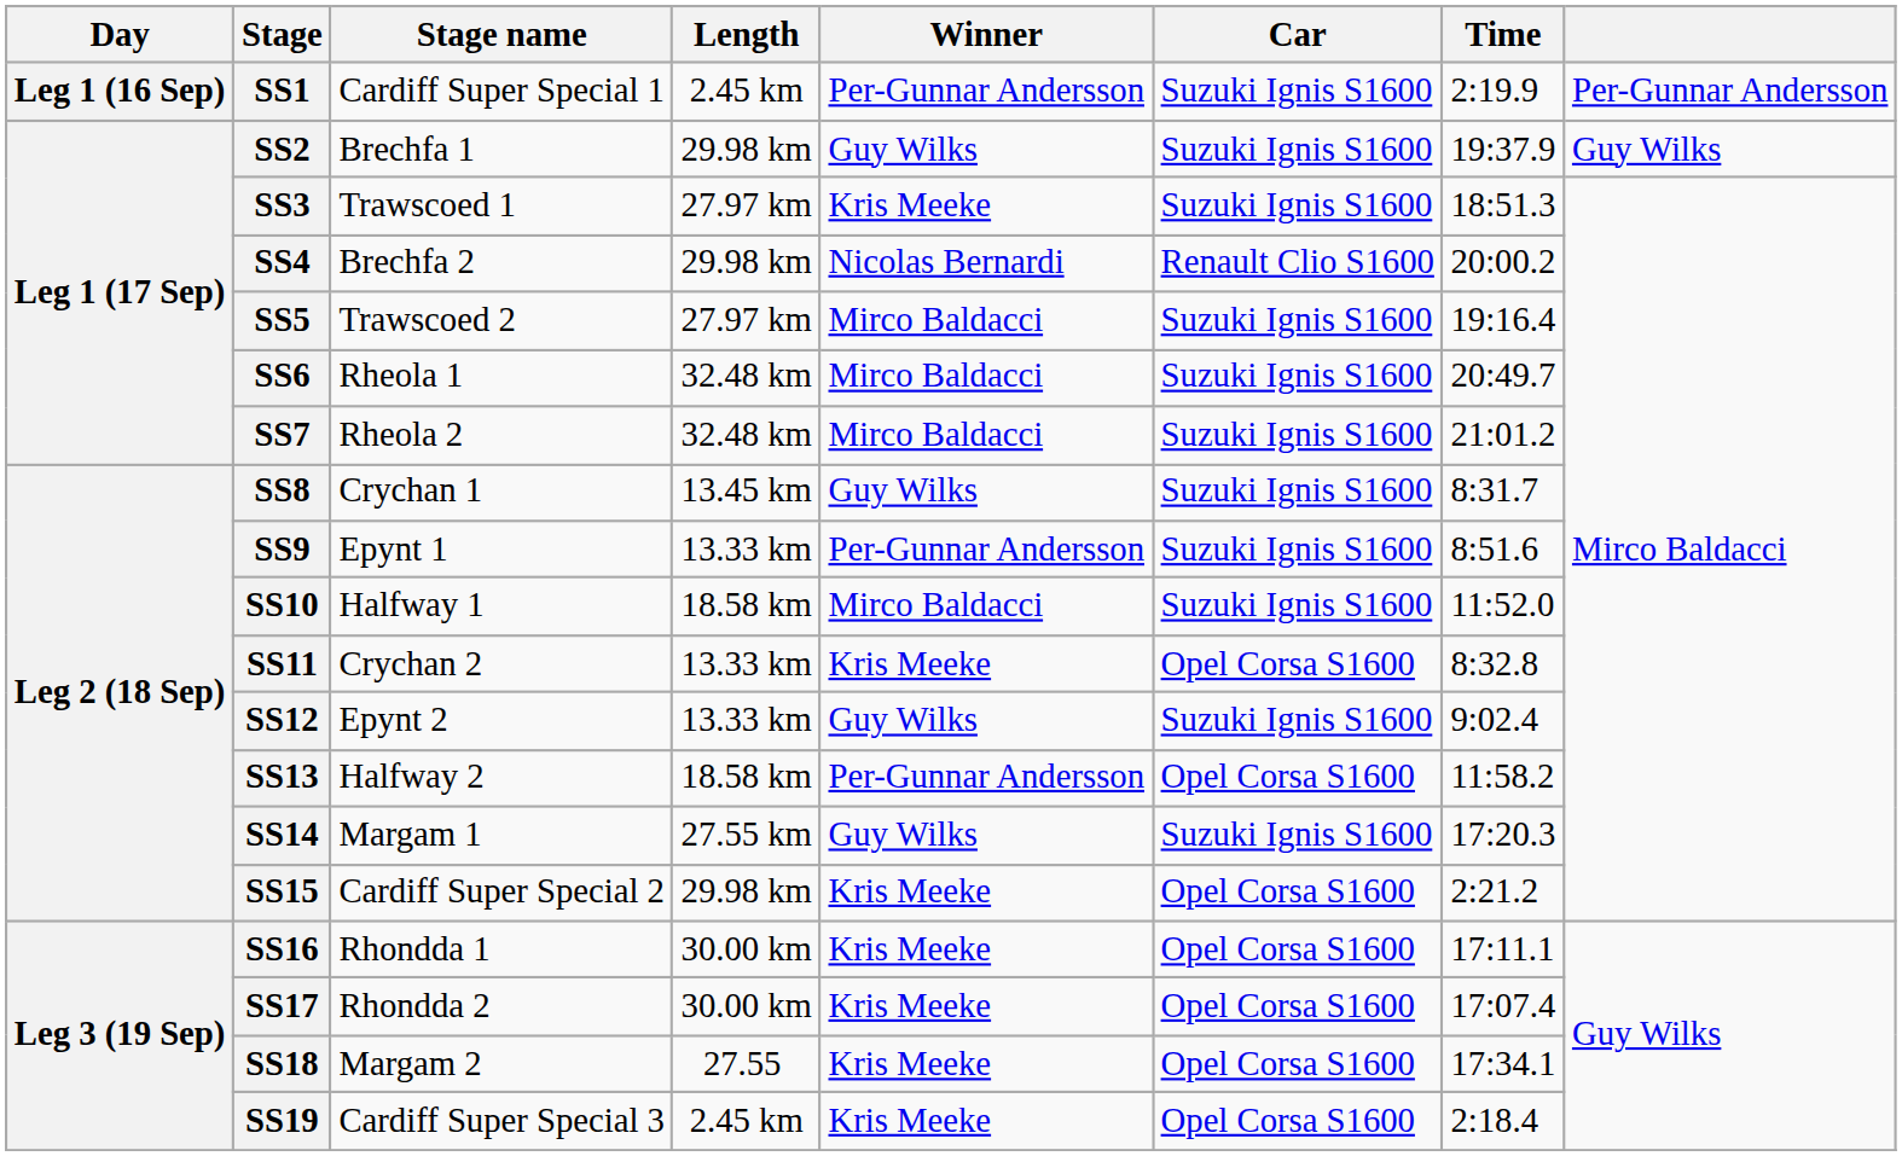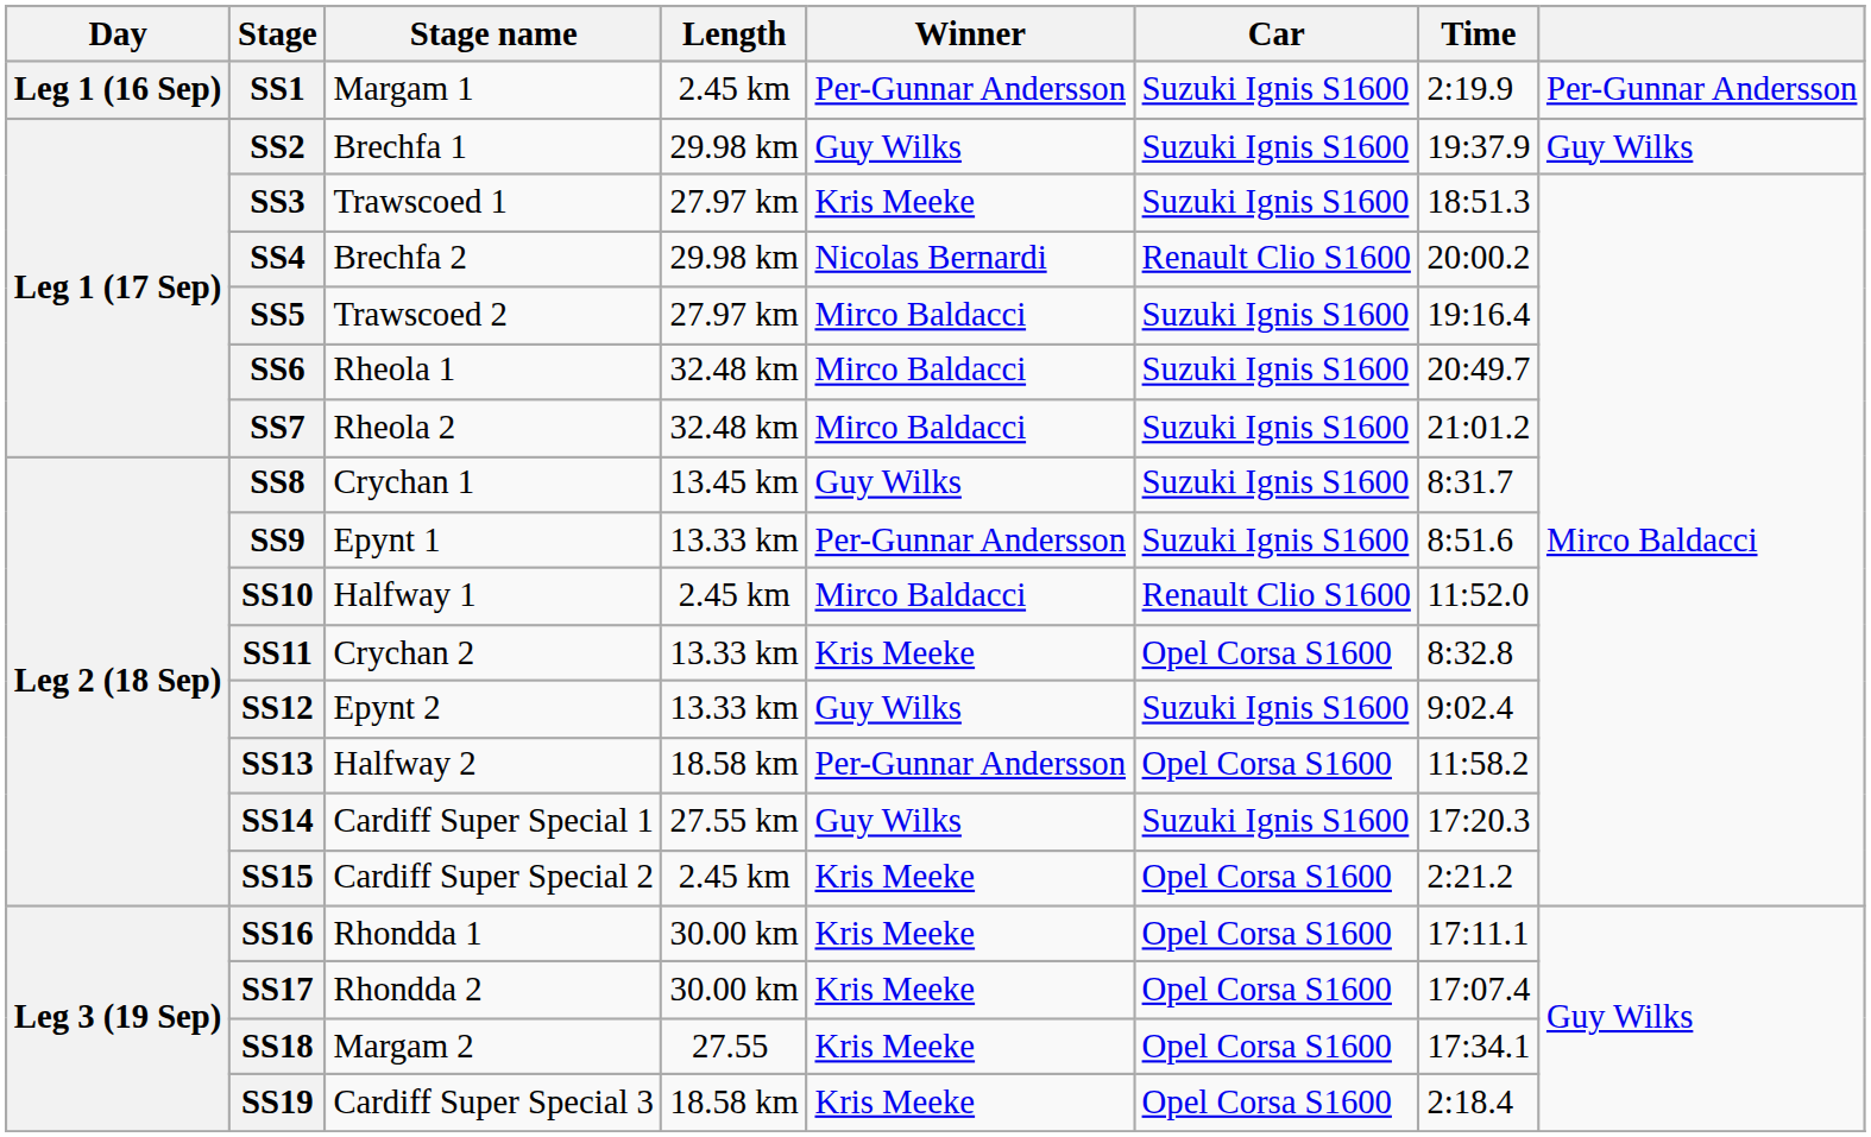SS1 | Stage name: Cardiff Super Special 1 -> Margam 1
SS10 | Length: 18.58 km -> 2.45 km
SS10 | Car: Suzuki Ignis S1600 -> Renault Clio S1600
SS14 | Stage name: Margam 1 -> Cardiff Super Special 1
SS15 | Length: 29.98 km -> 2.45 km
SS19 | Length: 2.45 km -> 18.58 km
